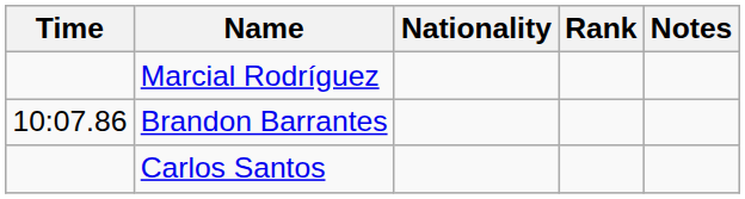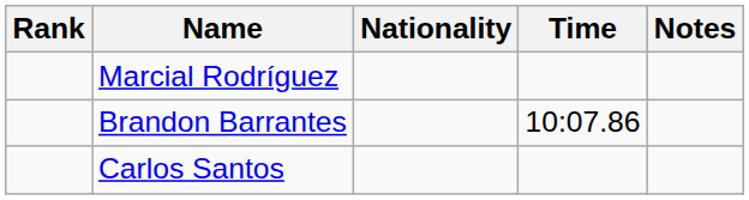columns swapped: Rank <-> Time
